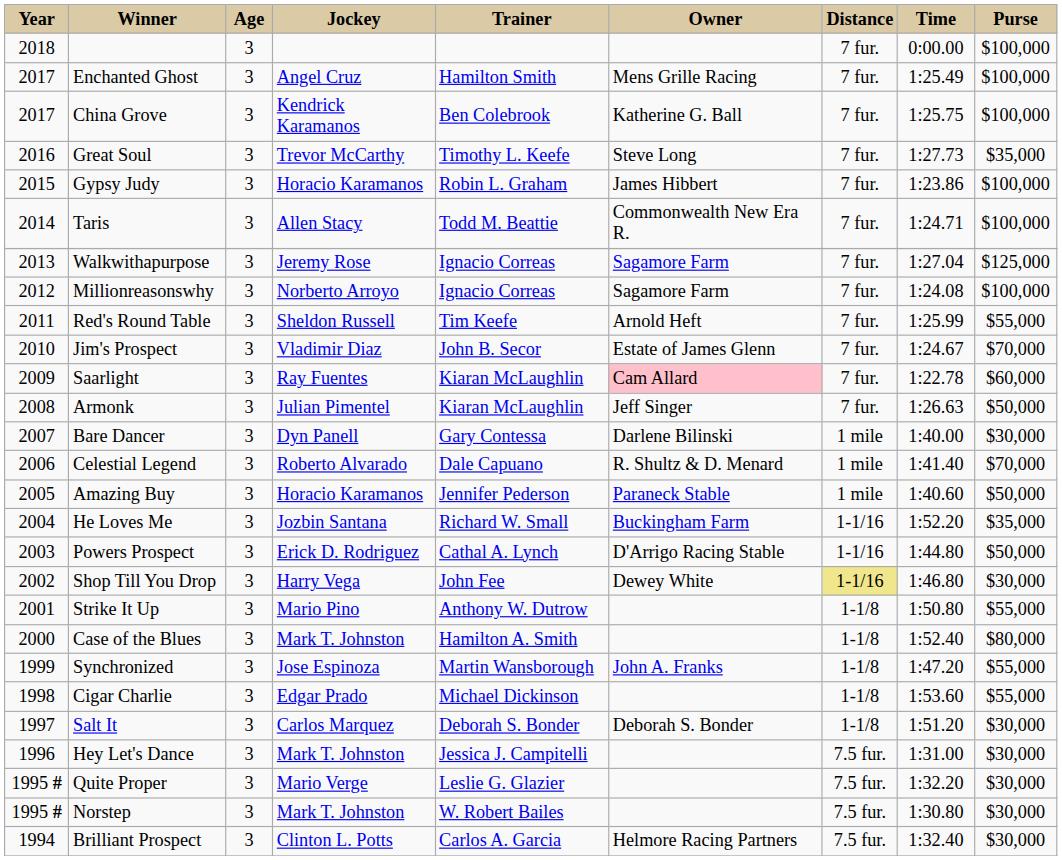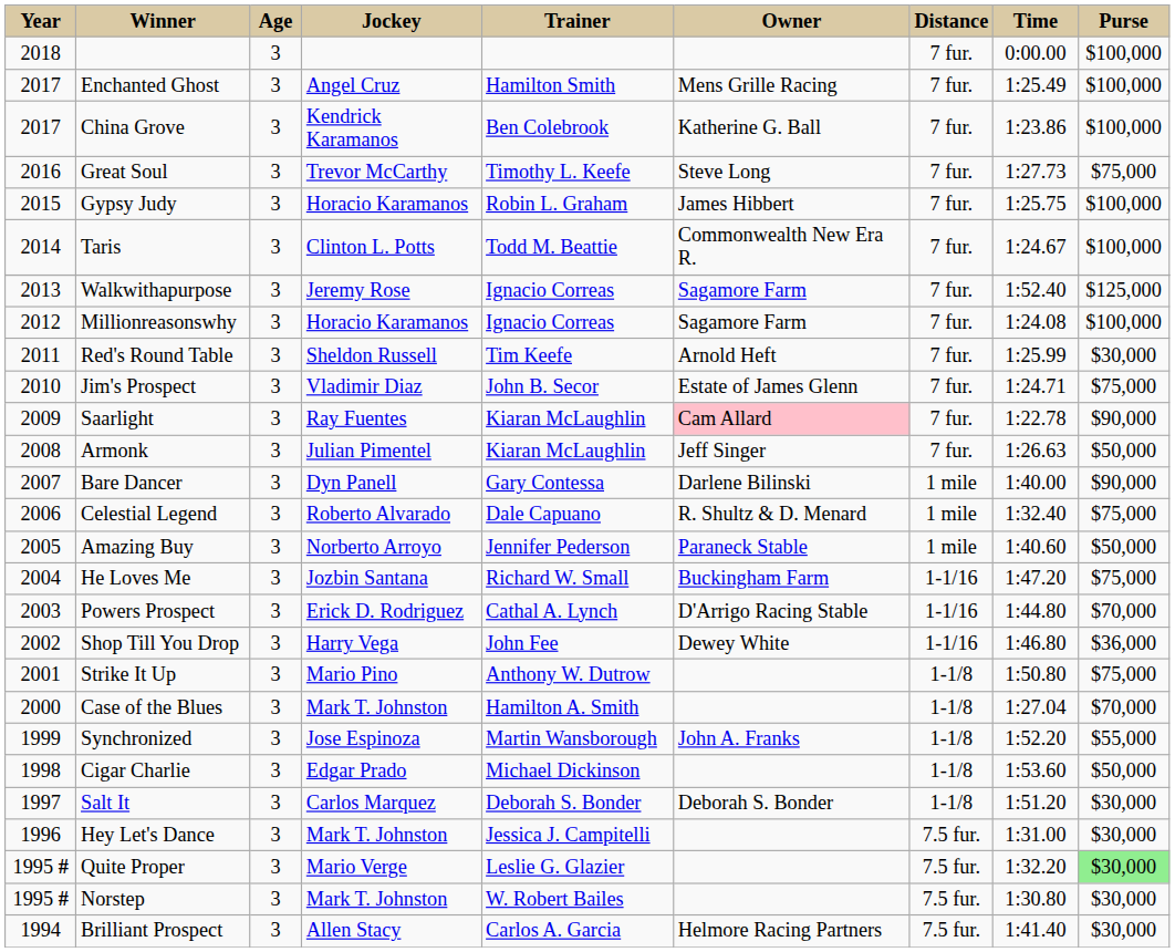China Grove | Time: 1:25.75 -> 1:23.86
Great Soul | Purse: $35,000 -> $75,000
Gypsy Judy | Time: 1:23.86 -> 1:25.75
Taris | Jockey: Allen Stacy -> Clinton L. Potts
Taris | Time: 1:24.71 -> 1:24.67
Walkwithapurpose | Time: 1:27.04 -> 1:52.40
Millionreasonswhy | Jockey: Norberto Arroyo -> Horacio Karamanos
Red's Round Table | Purse: $55,000 -> $30,000
Jim's Prospect | Time: 1:24.67 -> 1:24.71
Jim's Prospect | Purse: $70,000 -> $75,000
Saarlight | Purse: $60,000 -> $90,000
Bare Dancer | Purse: $30,000 -> $90,000
Celestial Legend | Time: 1:41.40 -> 1:32.40
Celestial Legend | Purse: $70,000 -> $75,000
Amazing Buy | Jockey: Horacio Karamanos -> Norberto Arroyo
He Loves Me | Time: 1:52.20 -> 1:47.20
He Loves Me | Purse: $35,000 -> $75,000
Powers Prospect | Purse: $50,000 -> $70,000
Shop Till You Drop | Distance: khaki background -> no background
Shop Till You Drop | Purse: $30,000 -> $36,000
Strike It Up | Purse: $55,000 -> $75,000
Case of the Blues | Time: 1:52.40 -> 1:27.04
Case of the Blues | Purse: $80,000 -> $70,000
Synchronized | Time: 1:47.20 -> 1:52.20
Cigar Charlie | Purse: $55,000 -> $50,000
Quite Proper | Purse: no background -> lightgreen background
Brilliant Prospect | Jockey: Clinton L. Potts -> Allen Stacy
Brilliant Prospect | Time: 1:32.40 -> 1:41.40
